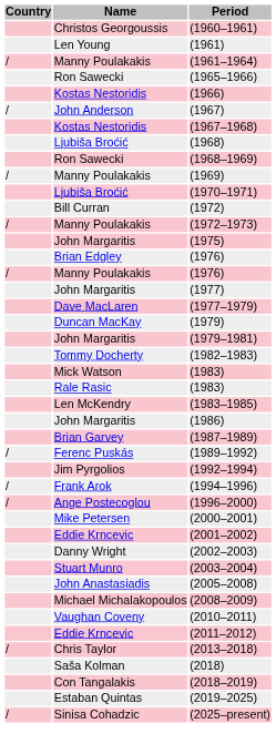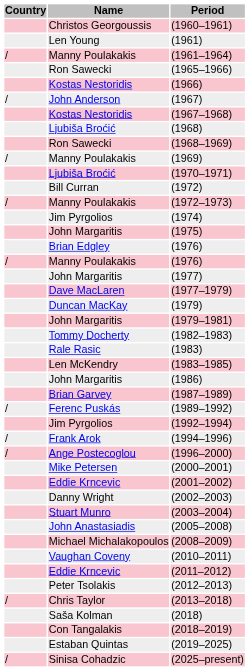+ row: Jim Pyrgolios | (1974)
- row: Mick Watson | (1983)
+ row: Peter Tsolakis | (2012–2013)
